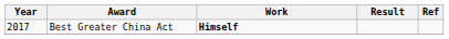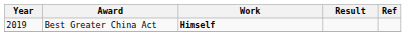Best Greater China Act | Year: 2017 -> 2019
